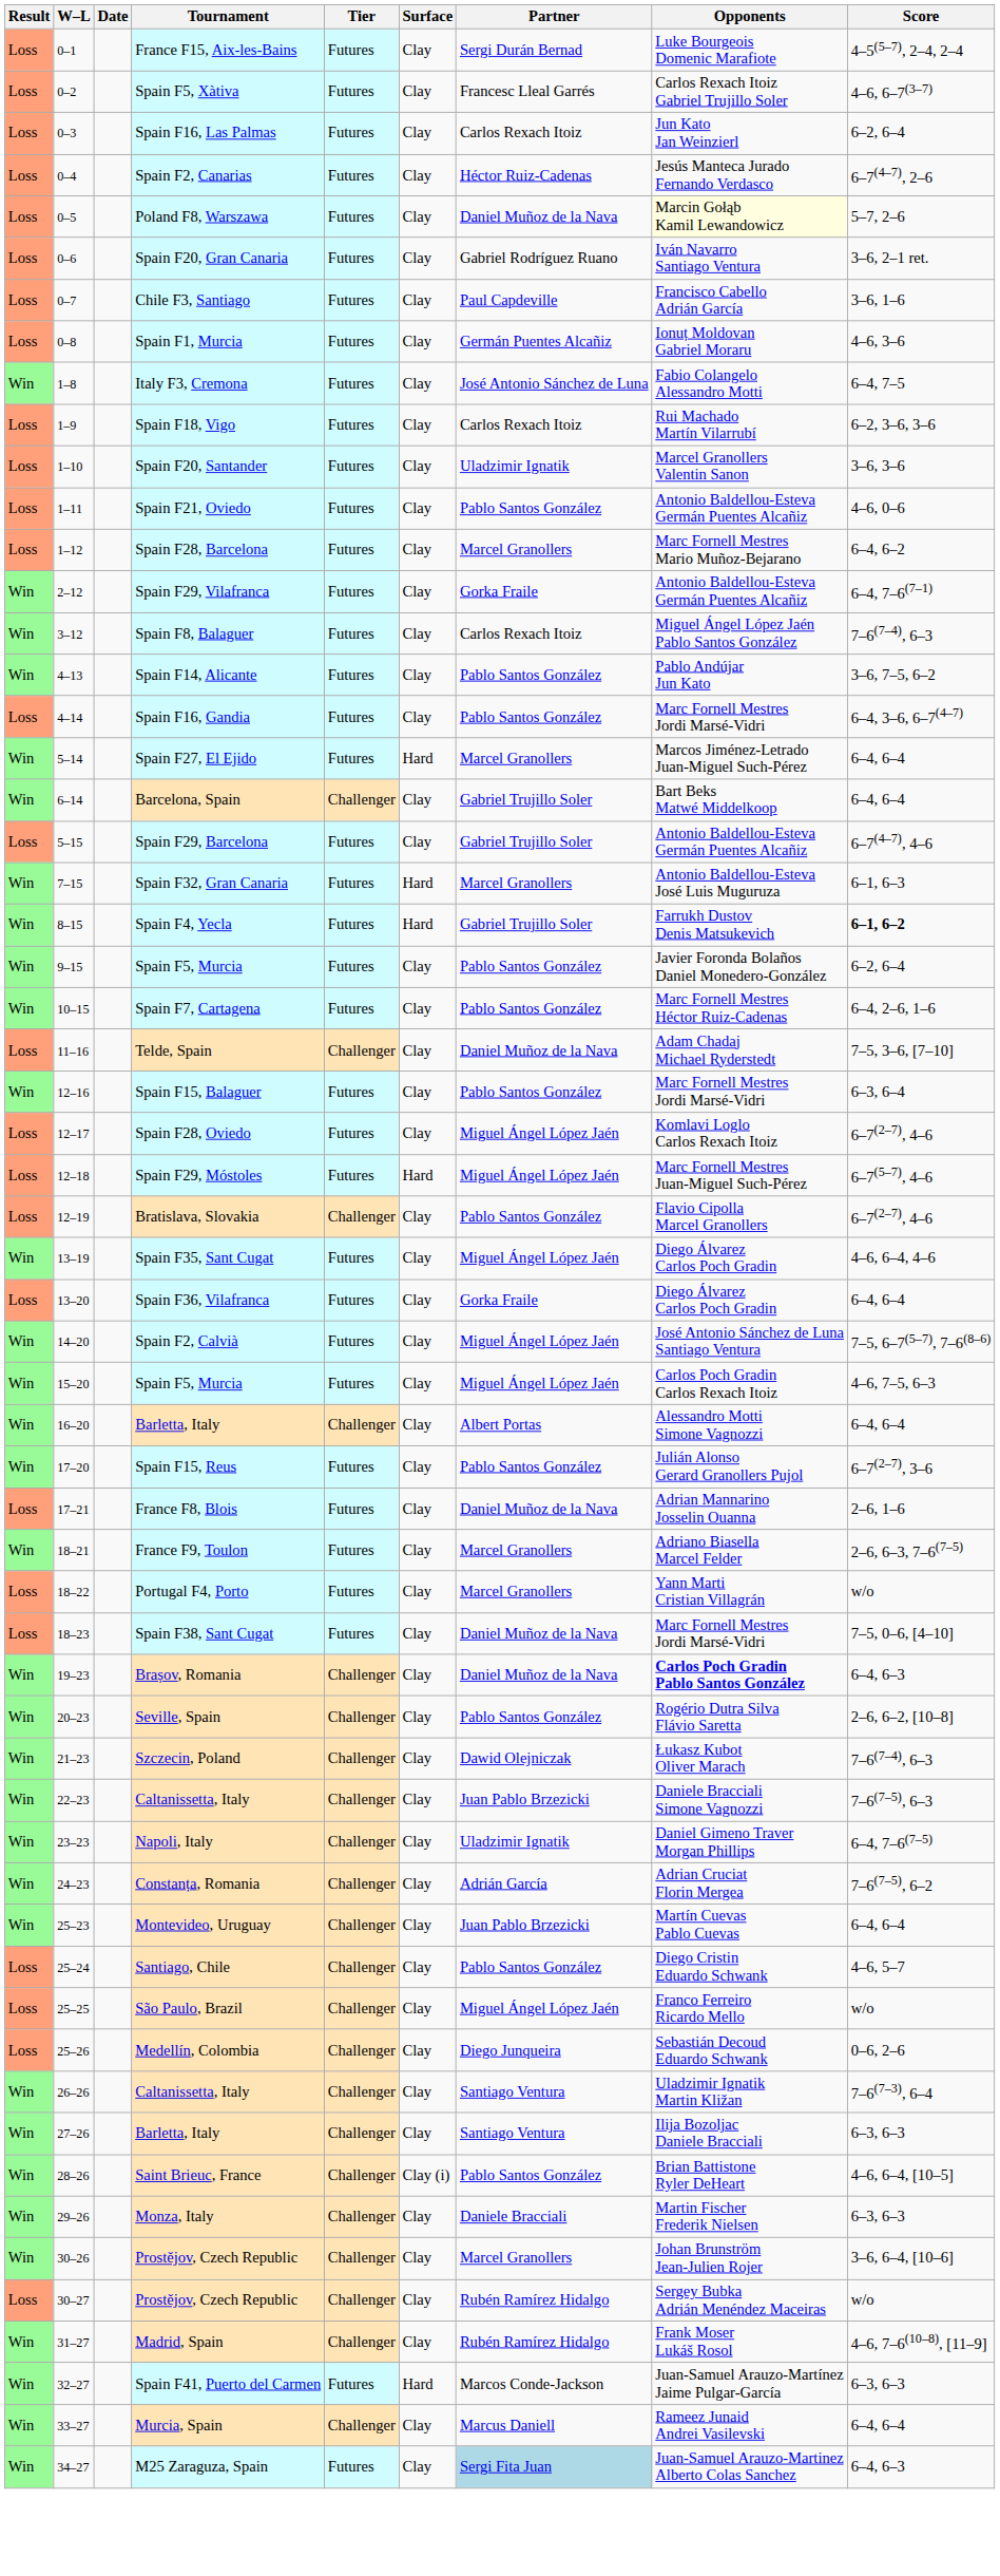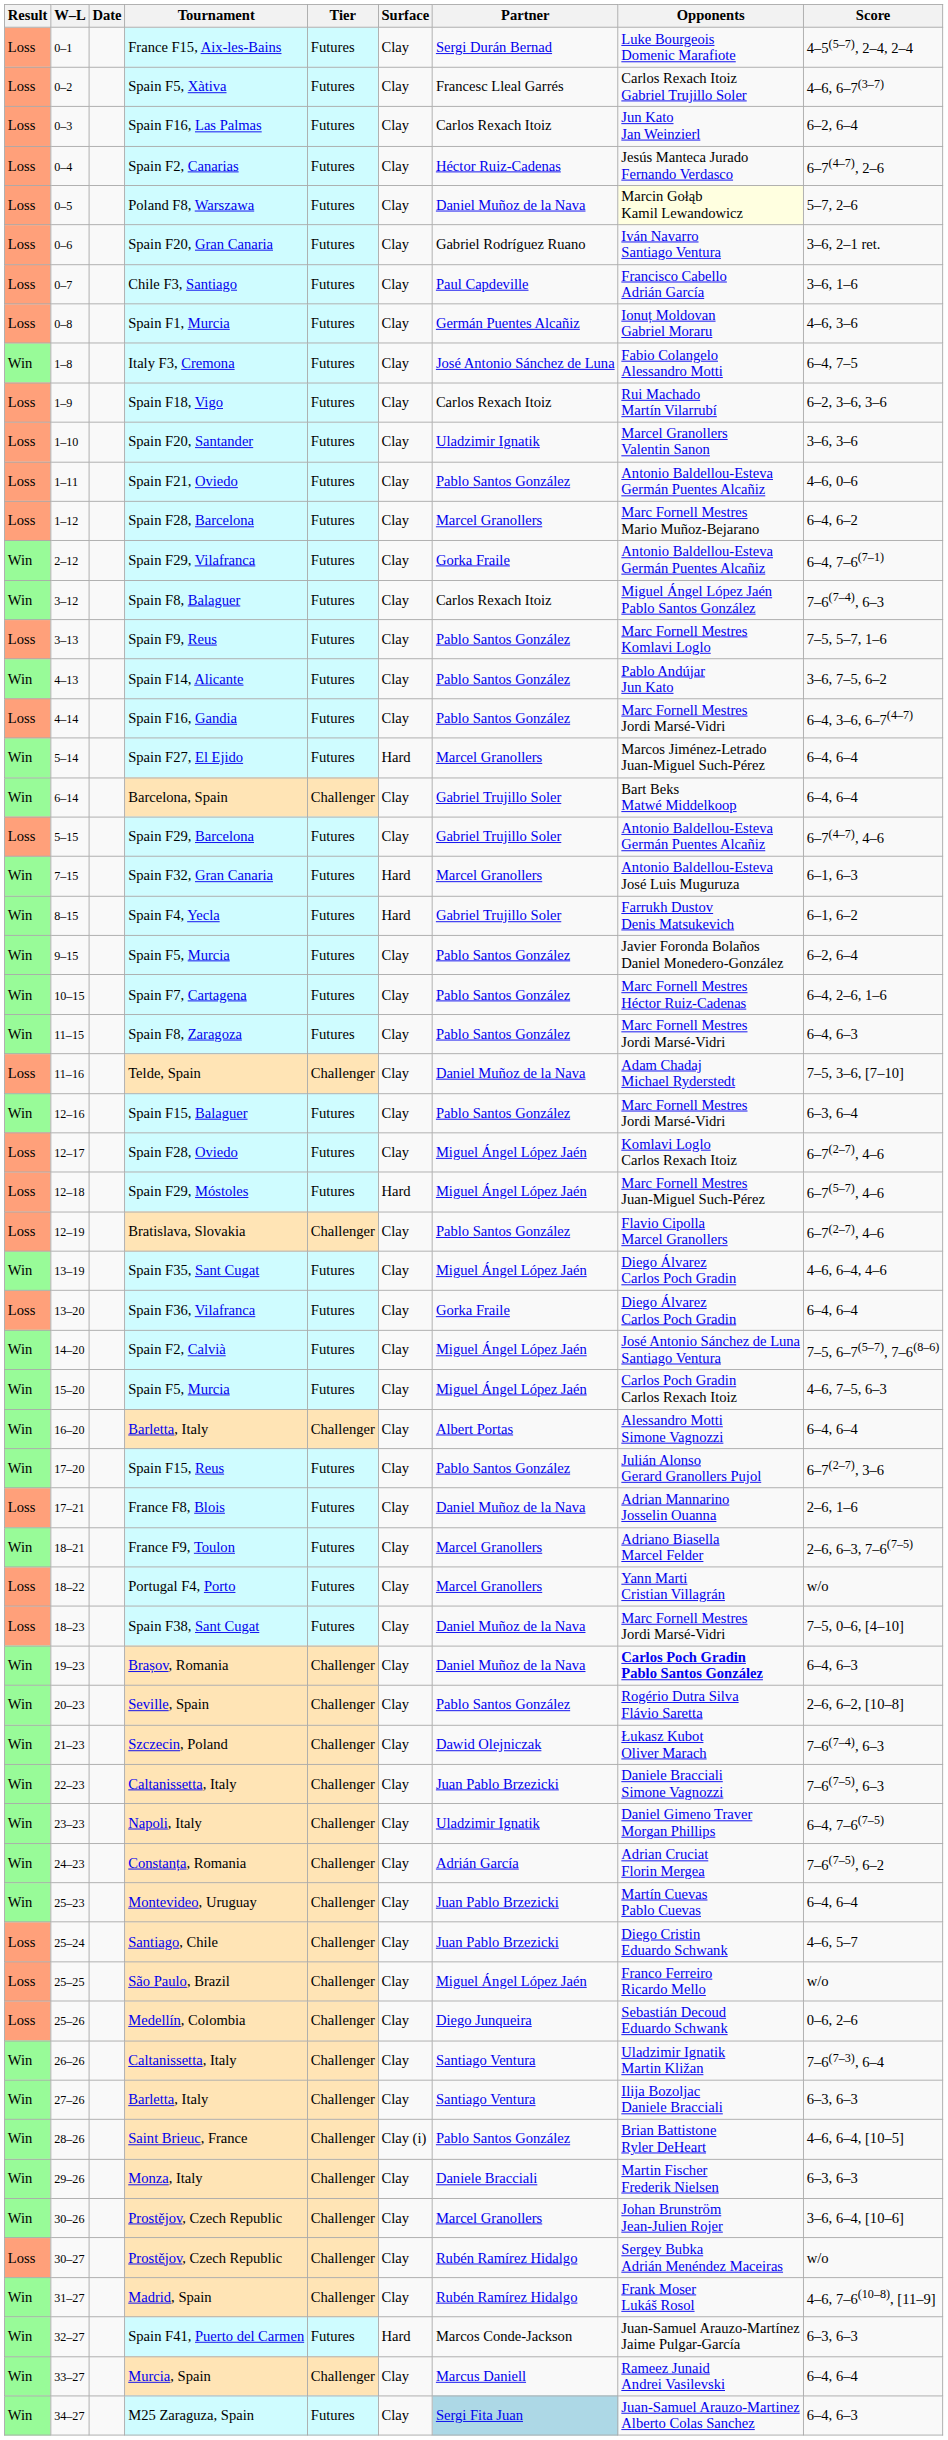+ row: Loss | 3–13 | Spain F9, Reus | Futures | Clay | Pablo Santos González | Marc Fornell Mestres Komlavi Loglo | 7–5, 5–7, 1–6
Spain F4, Yecla | Score: bold -> normal
+ row: Win | 11–15 | Spain F8, Zaragoza | Futures | Clay | Pablo Santos González | Marc Fornell Mestres Jordi Marsé-Vidri | 6–4, 6–3
Santiago, Chile | Partner: Pablo Santos González -> Juan Pablo Brzezicki
